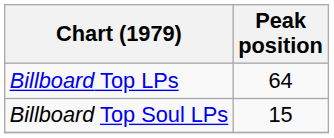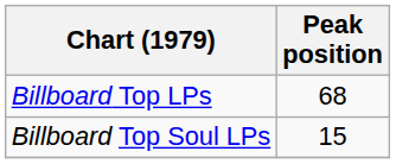Billboard Top LPs | Peak position: 64 -> 68
